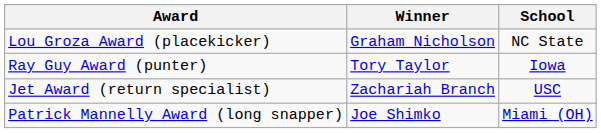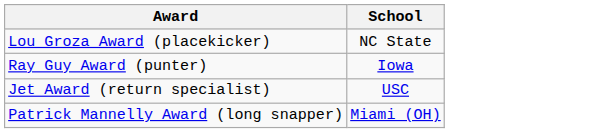- column: Winner | Graham Nicholson | Tory Taylor | Zachariah Branch | Joe Shimko
